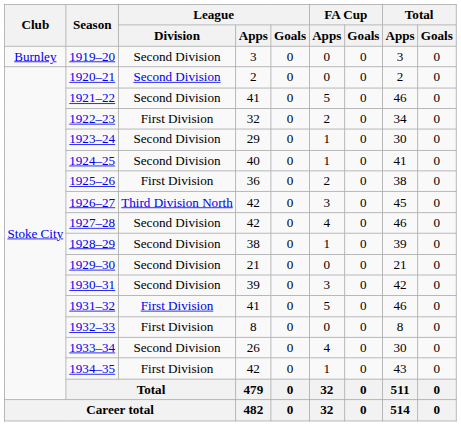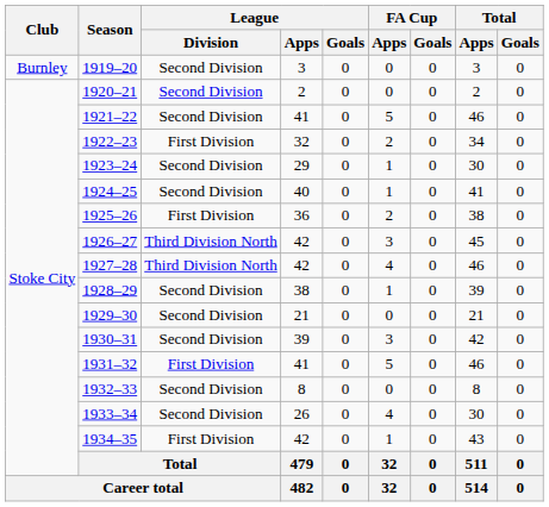1927–28 | League / Division: Second Division -> Third Division North
1932–33 | League / Division: First Division -> Second Division
